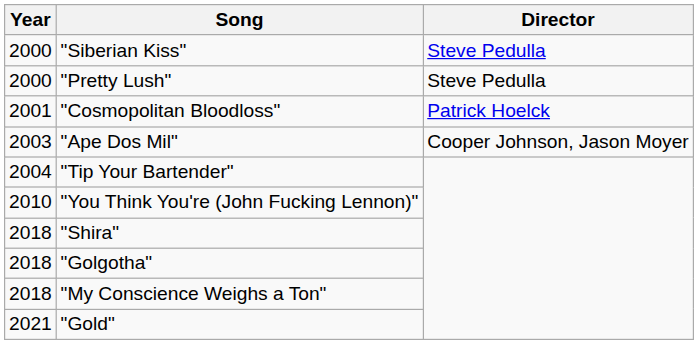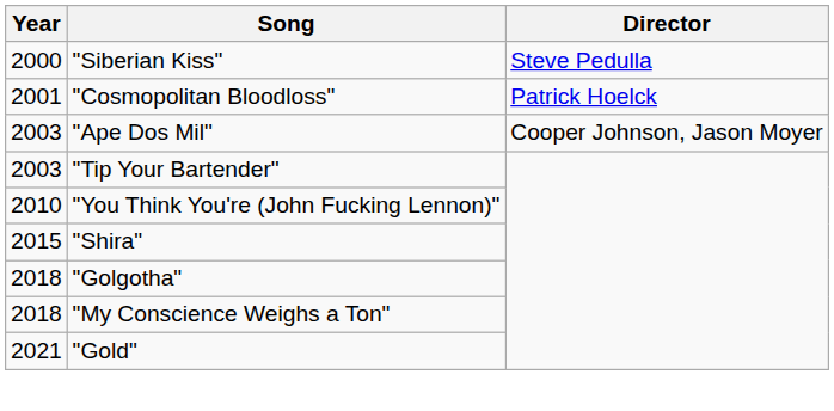- row: 2000 | "Pretty Lush" | Steve Pedulla
"Tip Your Bartender" | Year: 2004 -> 2003
"Shira" | Year: 2018 -> 2015
